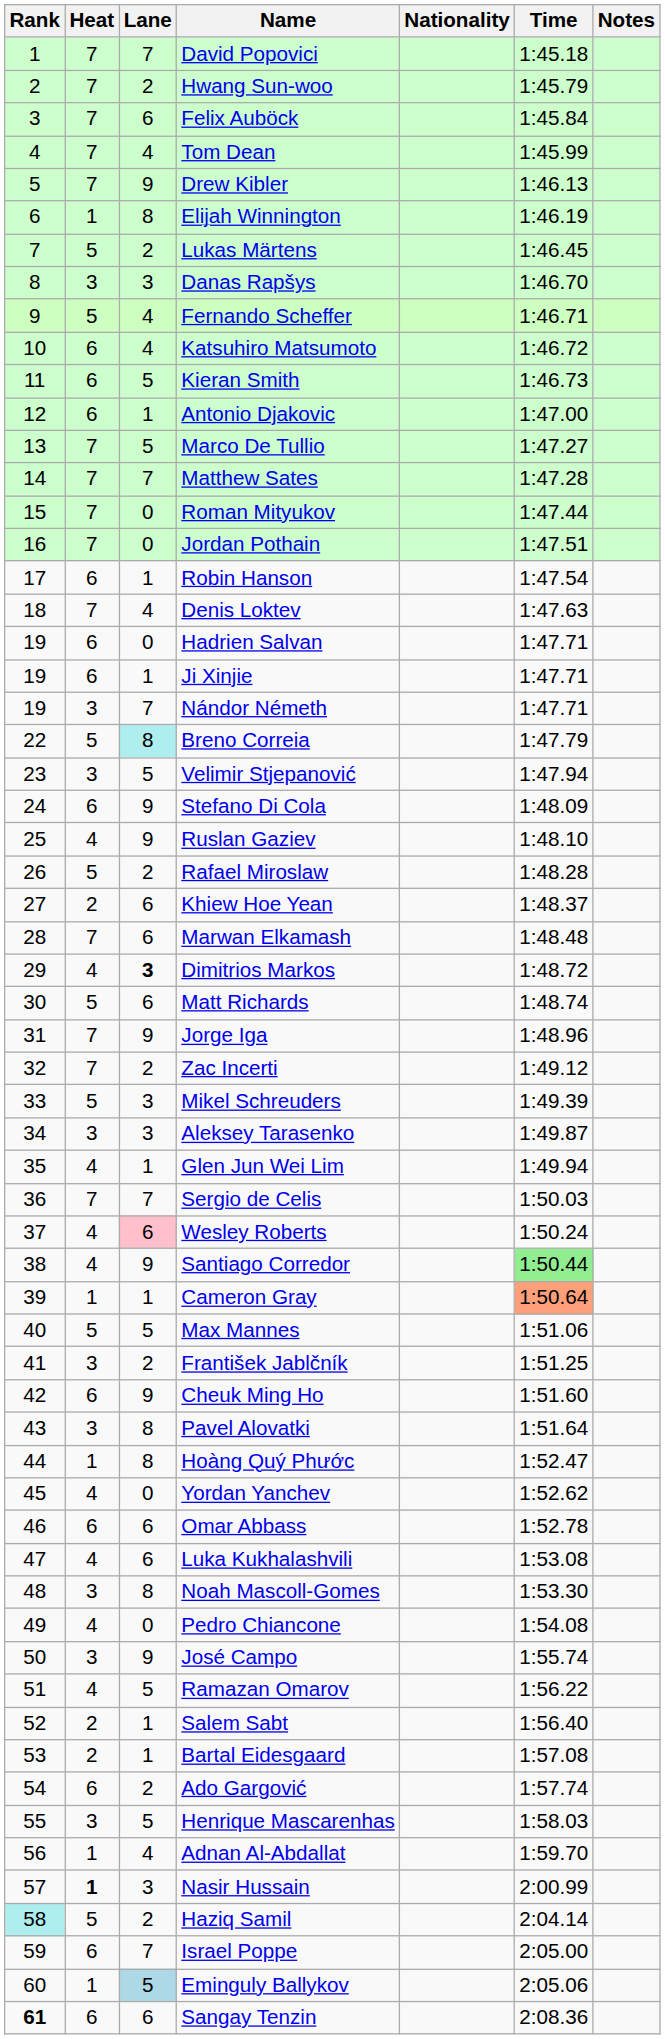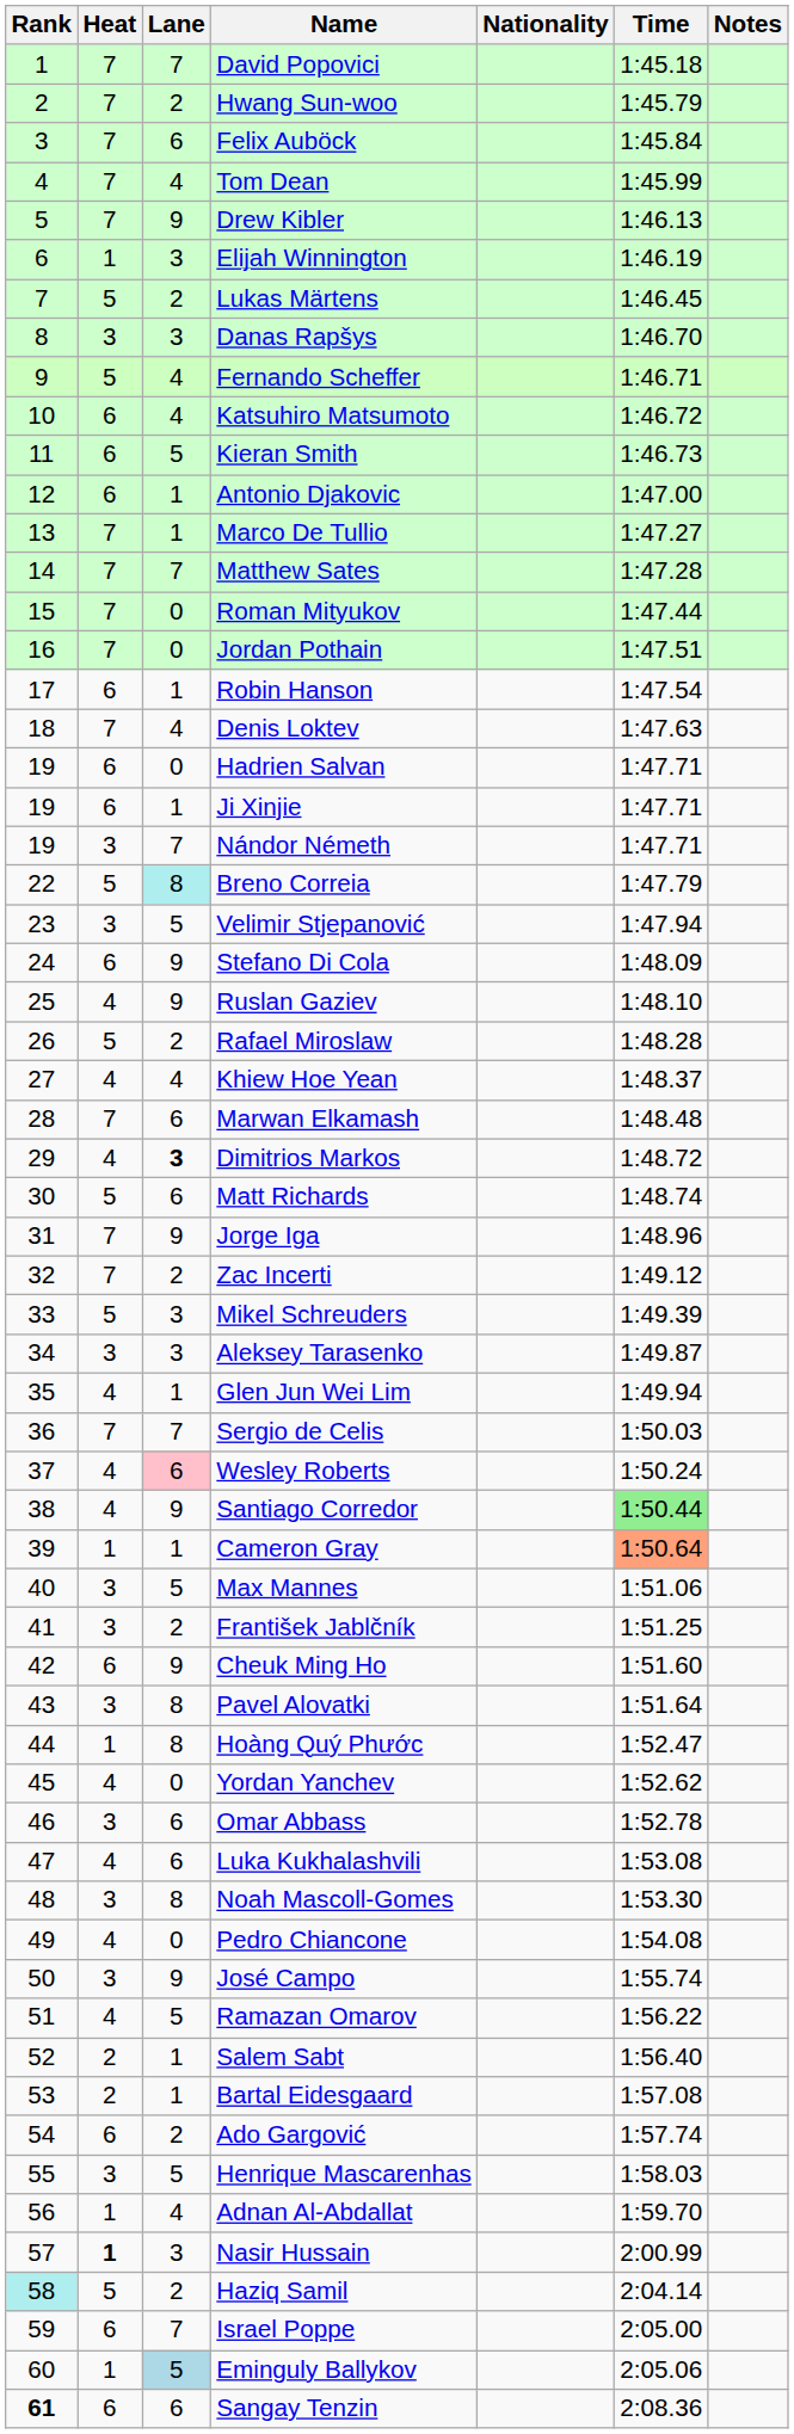Elijah Winnington | Lane: 8 -> 3
Marco De Tullio | Lane: 5 -> 1
Khiew Hoe Yean | Heat: 2 -> 4
Khiew Hoe Yean | Lane: 6 -> 4
Max Mannes | Heat: 5 -> 3
Omar Abbass | Heat: 6 -> 3
